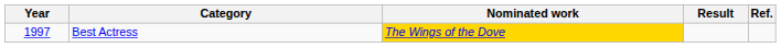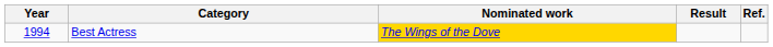Best Actress | Year: 1997 -> 1994
